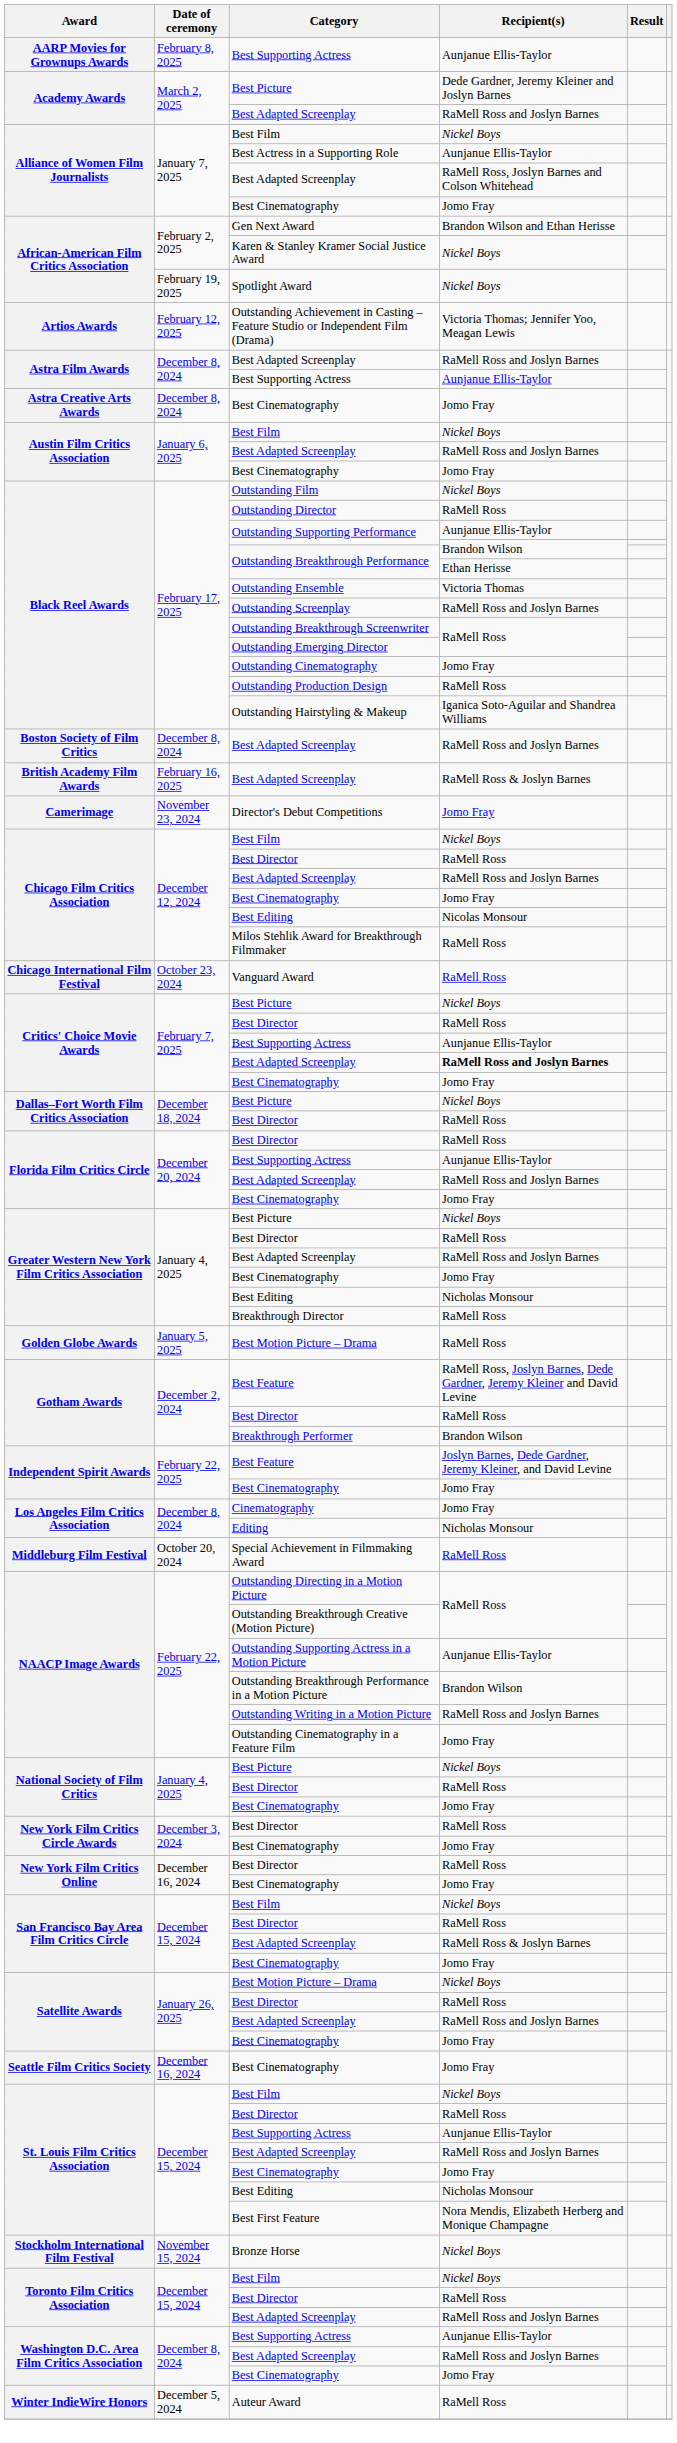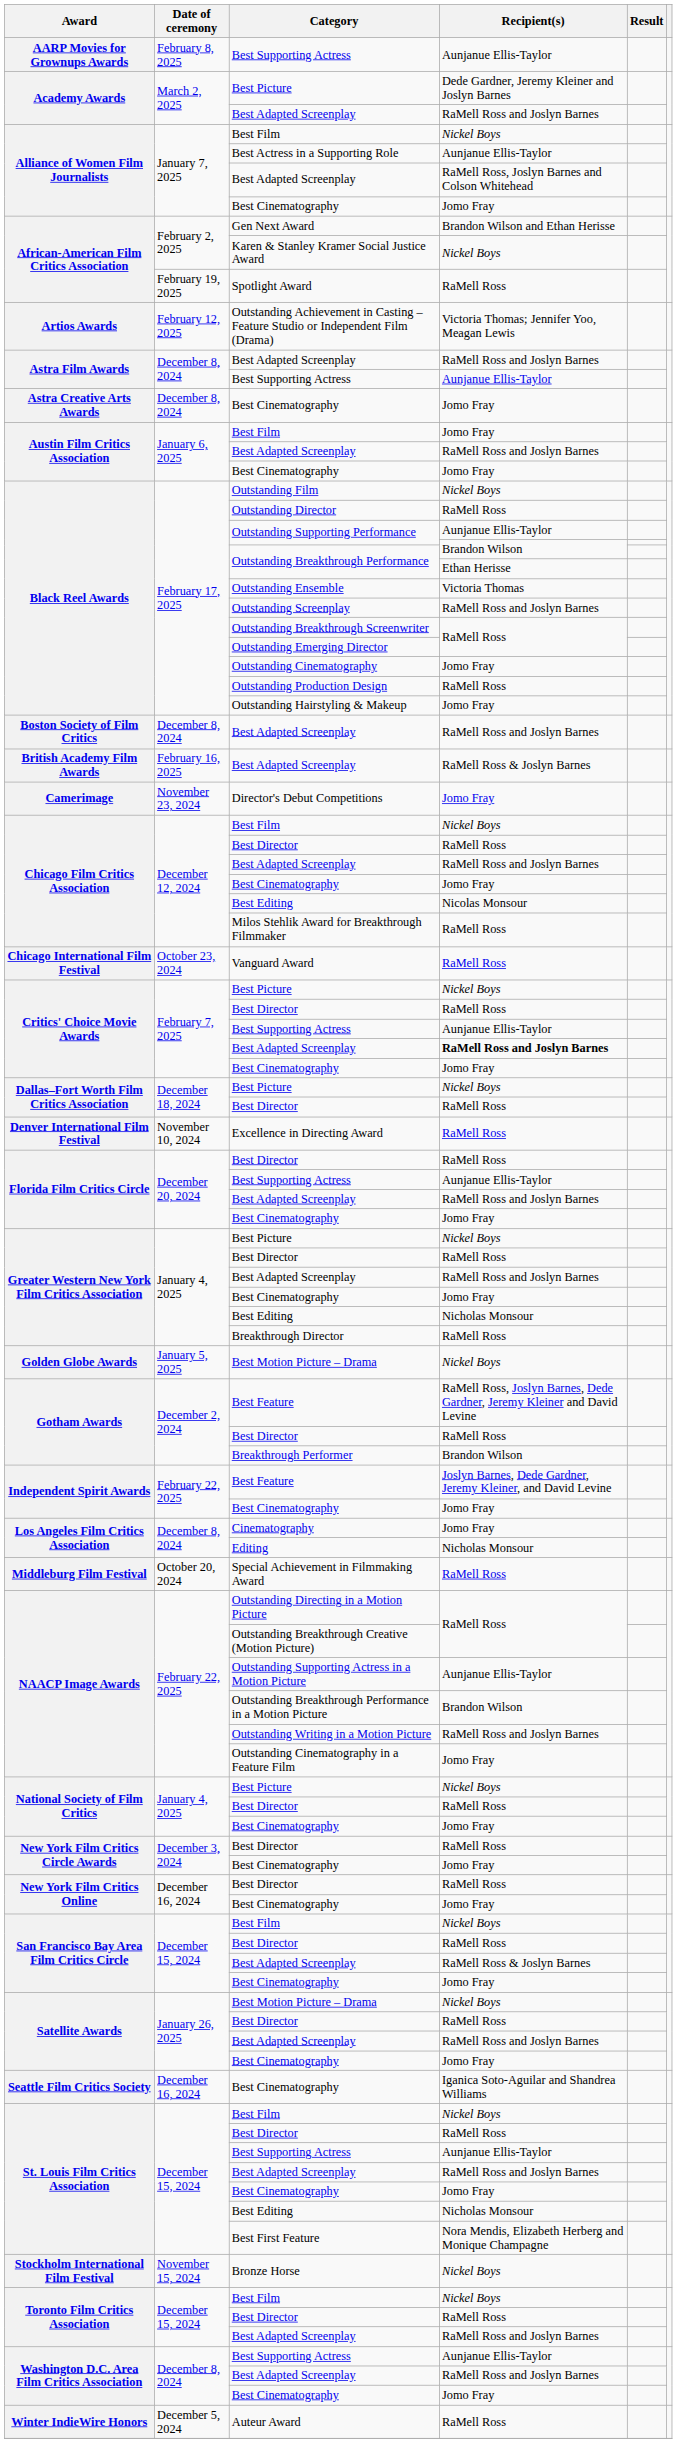Spotlight Award | Recipient(s): Nickel Boys -> RaMell Ross
Austin Film Critics Association / Best Film | Recipient(s): Nickel Boys -> Jomo Fray
Outstanding Hairstyling & Makeup | Recipient(s): Iganica Soto-Aguilar and Shandrea Williams -> Jomo Fray
+ row: Denver International Film Festival | November 10, 2024 | Excellence in Directing Award | RaMell Ross
Golden Globe Awards / Best Motion Picture – Drama | Recipient(s): RaMell Ross -> Nickel Boys
Seattle Film Critics Society / Best Cinematography | Recipient(s): Jomo Fray -> Iganica Soto-Aguilar and Shandrea Williams
